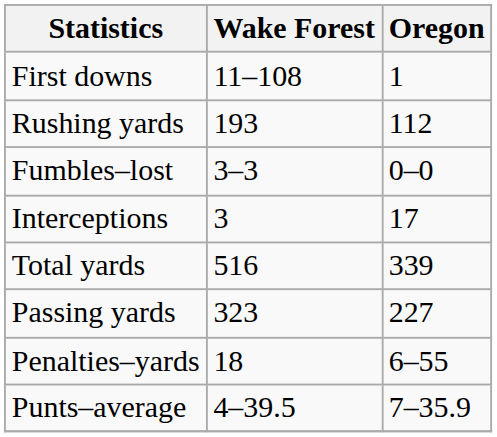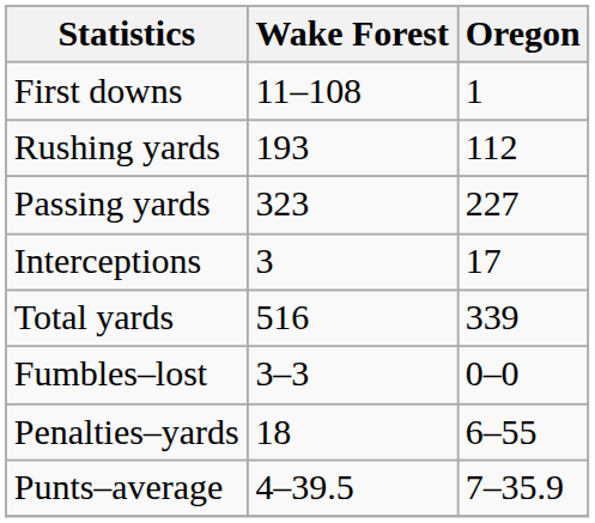rows swapped: Passing yards <-> Fumbles–lost
